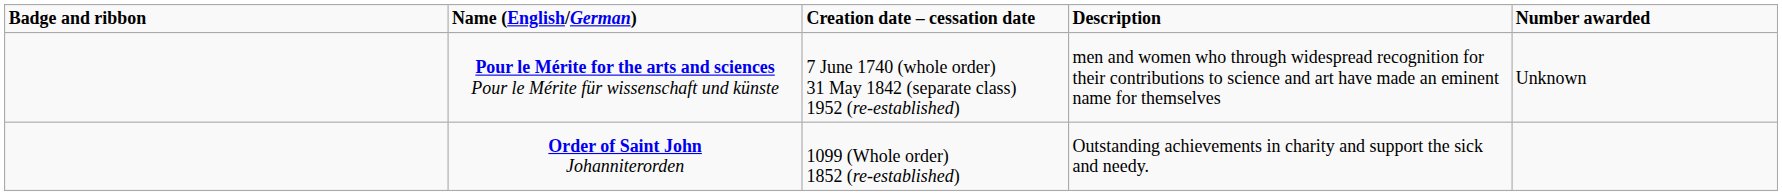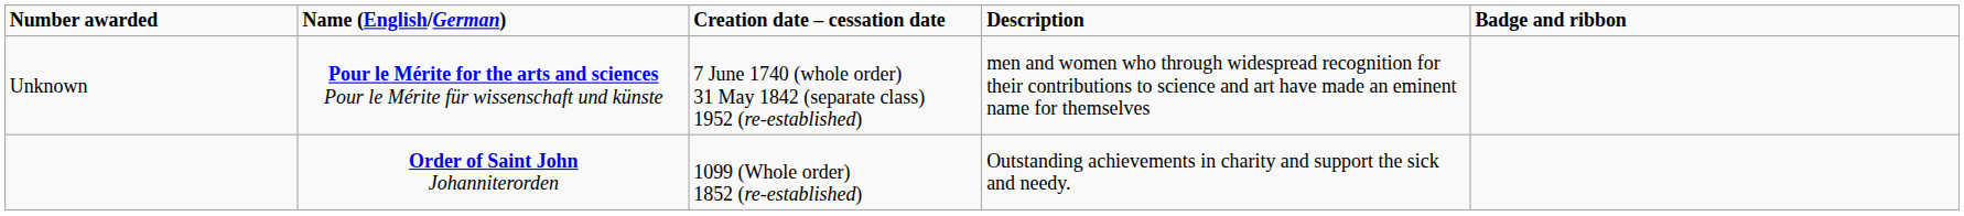columns swapped: Badge and ribbon <-> Number awarded
